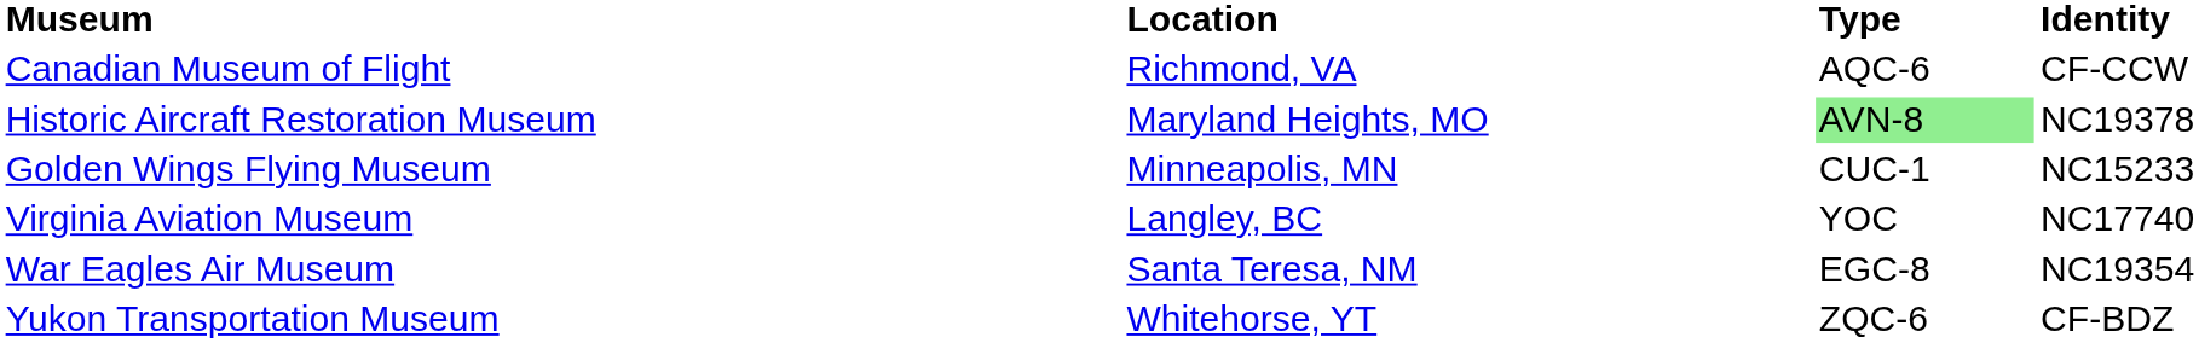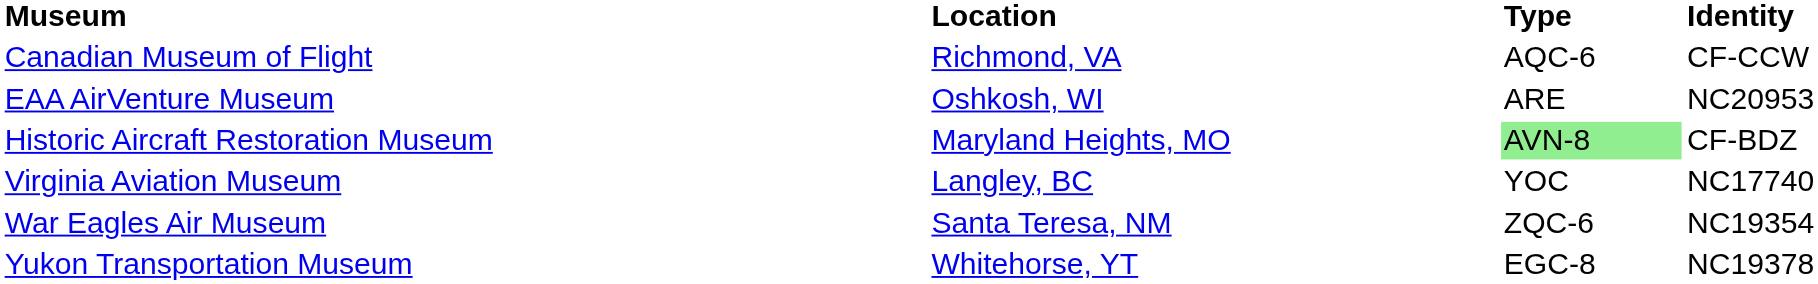+ row: EAA AirVenture Museum | Oshkosh, WI | ARE | NC20953
Historic Aircraft Restoration Museum | Identity: NC19378 -> CF-BDZ
- row: Golden Wings Flying Museum | Minneapolis, MN | CUC-1 | NC15233
War Eagles Air Museum | Type: EGC-8 -> ZQC-6
Yukon Transportation Museum | Type: ZQC-6 -> EGC-8
Yukon Transportation Museum | Identity: CF-BDZ -> NC19378
